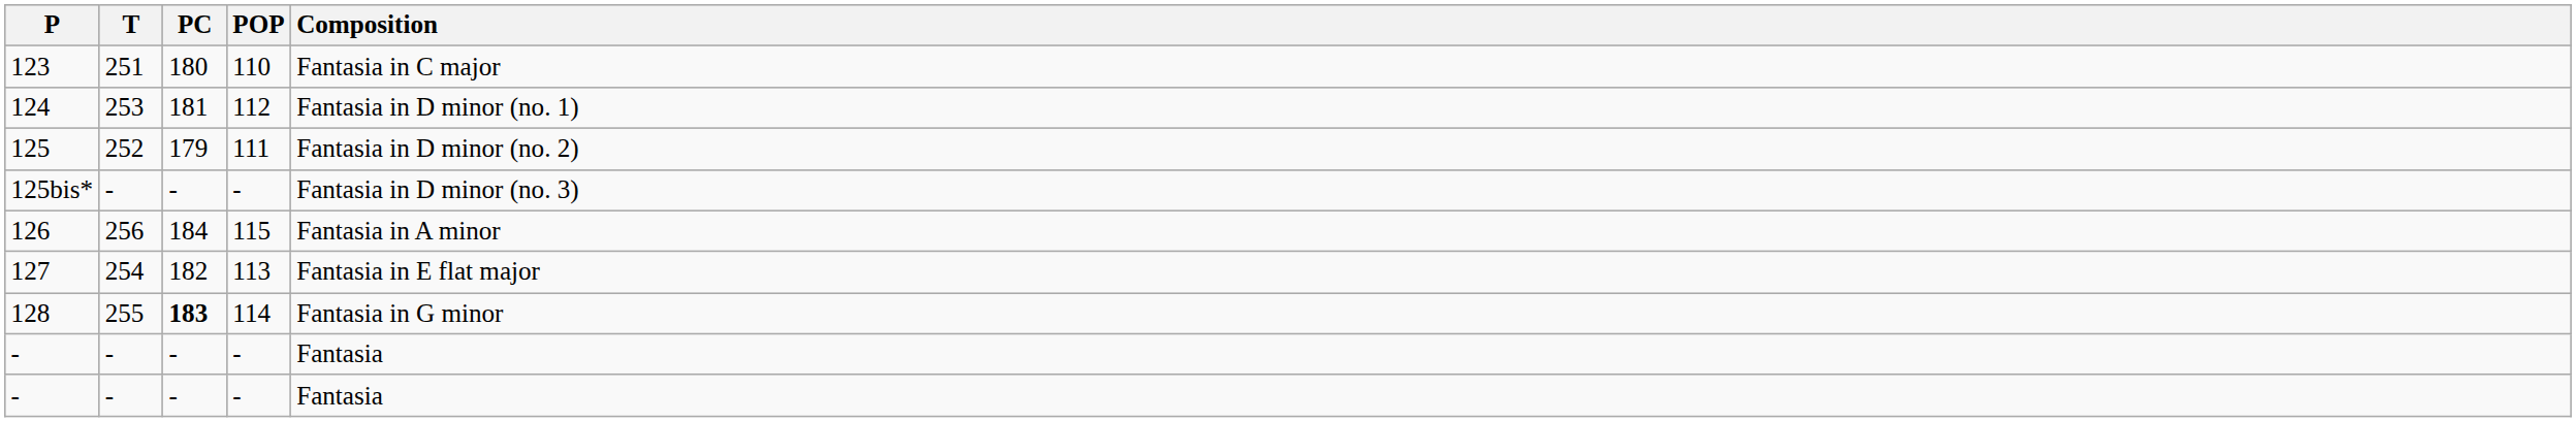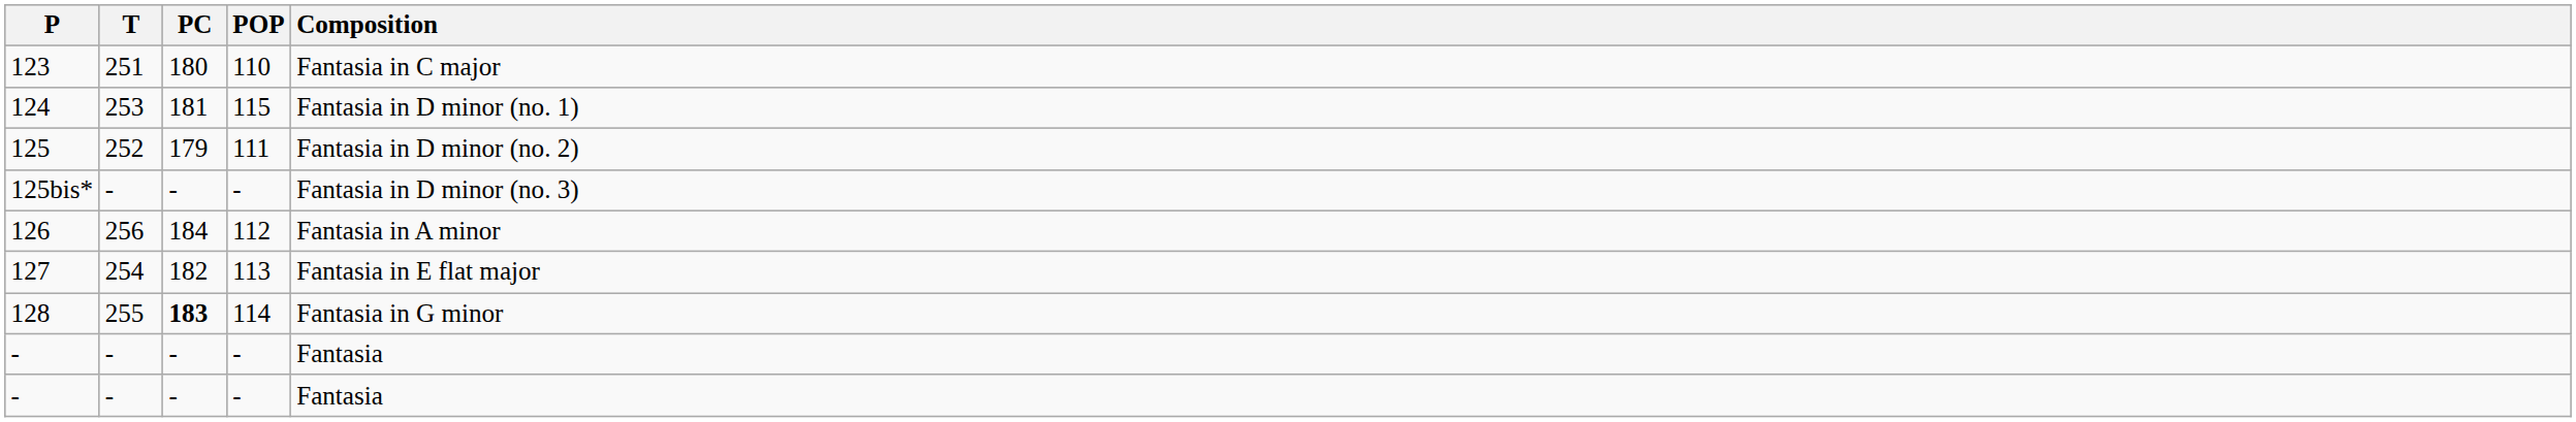124 | POP: 112 -> 115
126 | POP: 115 -> 112
